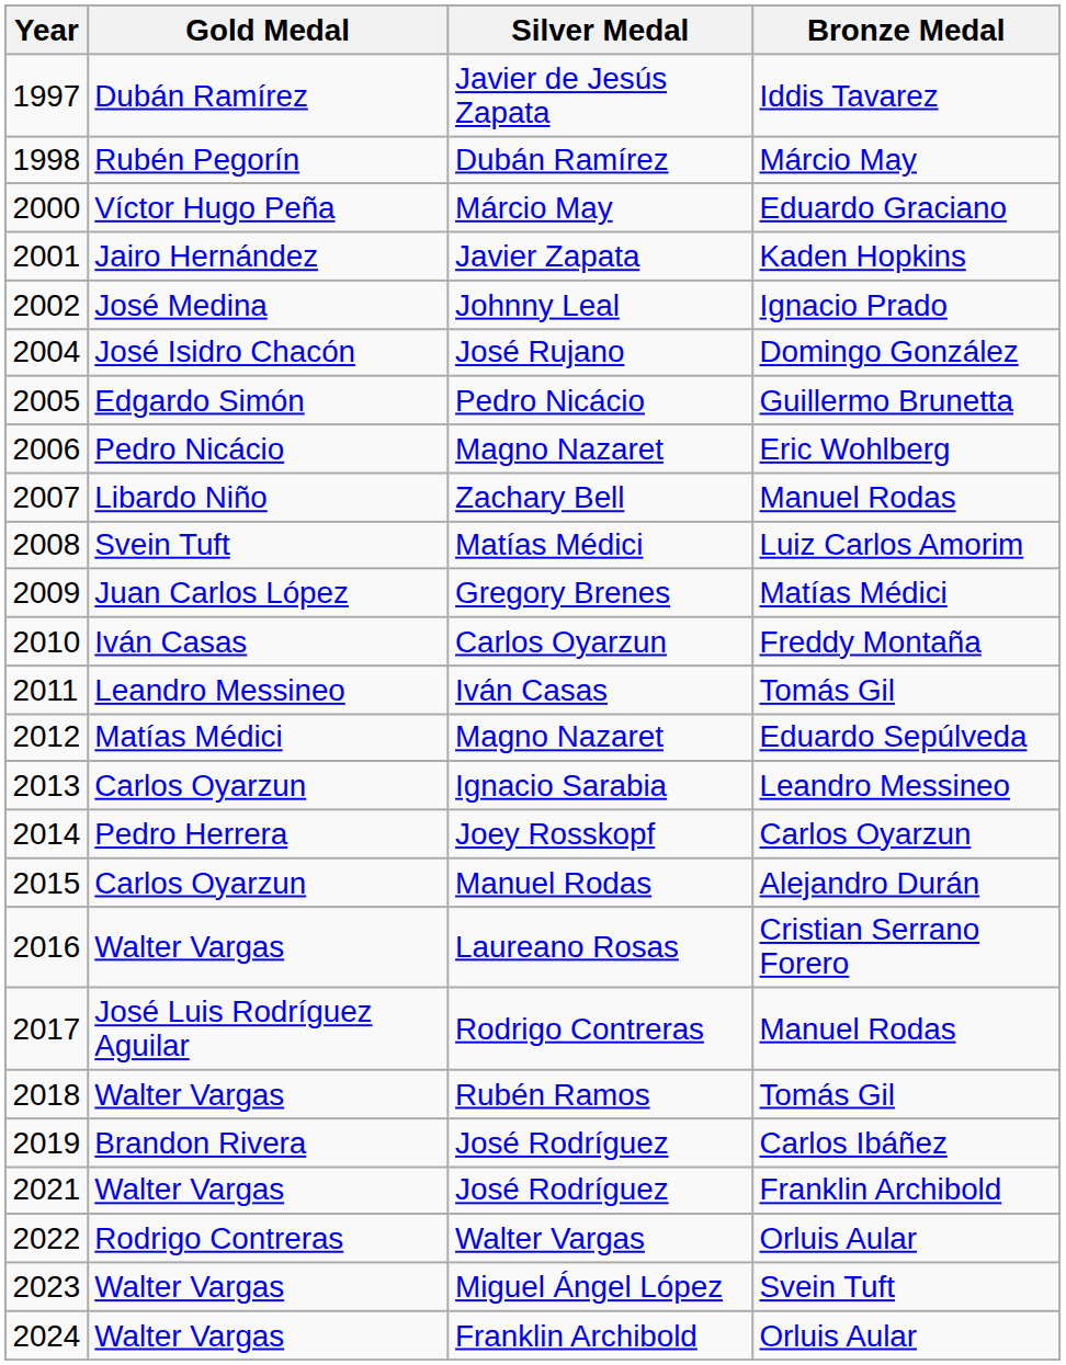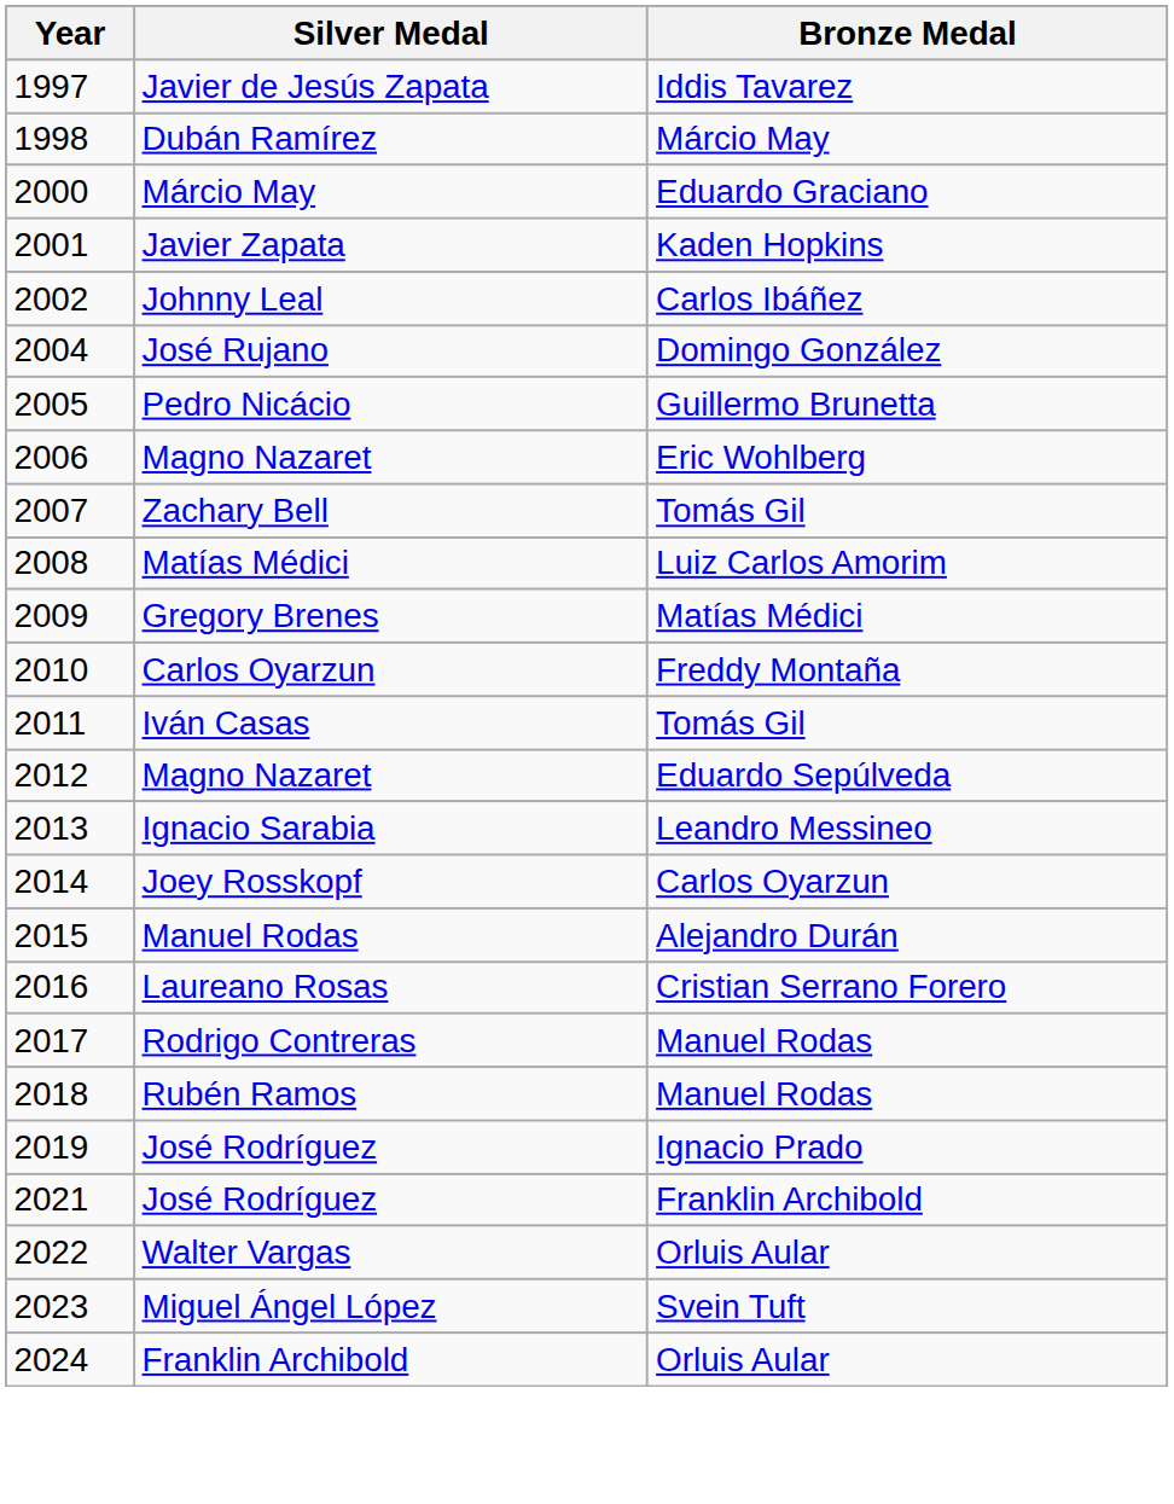- column: Gold Medal | Dubán Ramírez | Rubén Pegorín | Víctor Hugo Peña | Jairo Hernández | José Medina | José Isidro Chacón | Edgardo Simón | Pedro Nicácio | Libardo Niño | Svein Tuft | Juan Carlos López | Iván Casas | Leandro Messineo | Matías Médici | Carlos Oyarzun | Pedro Herrera | Carlos Oyarzun | Walter Vargas | José Luis Rodríguez Aguilar | Walter Vargas | Brandon Rivera | Walter Vargas | Rodrigo Contreras | Walter Vargas | Walter Vargas
Johnny Leal | Bronze Medal: Ignacio Prado -> Carlos Ibáñez
Zachary Bell | Bronze Medal: Manuel Rodas -> Tomás Gil
Rubén Ramos | Bronze Medal: Tomás Gil -> Manuel Rodas
2019 / José Rodríguez | Bronze Medal: Carlos Ibáñez -> Ignacio Prado
